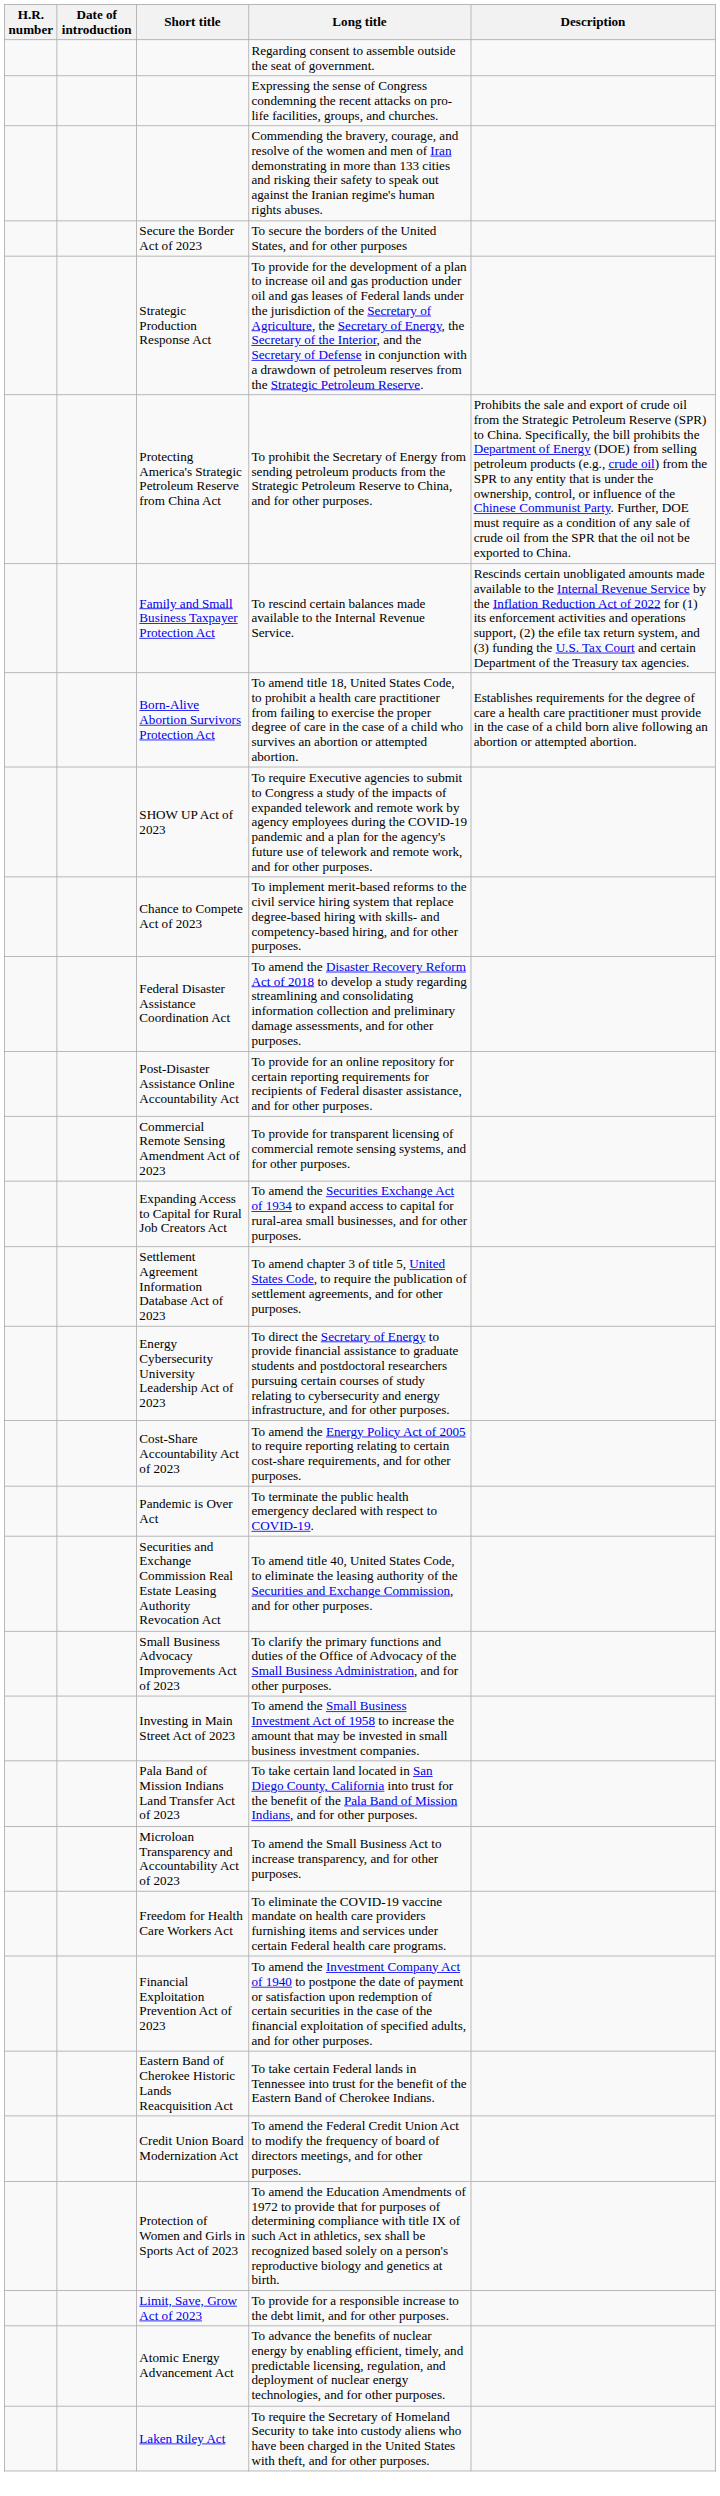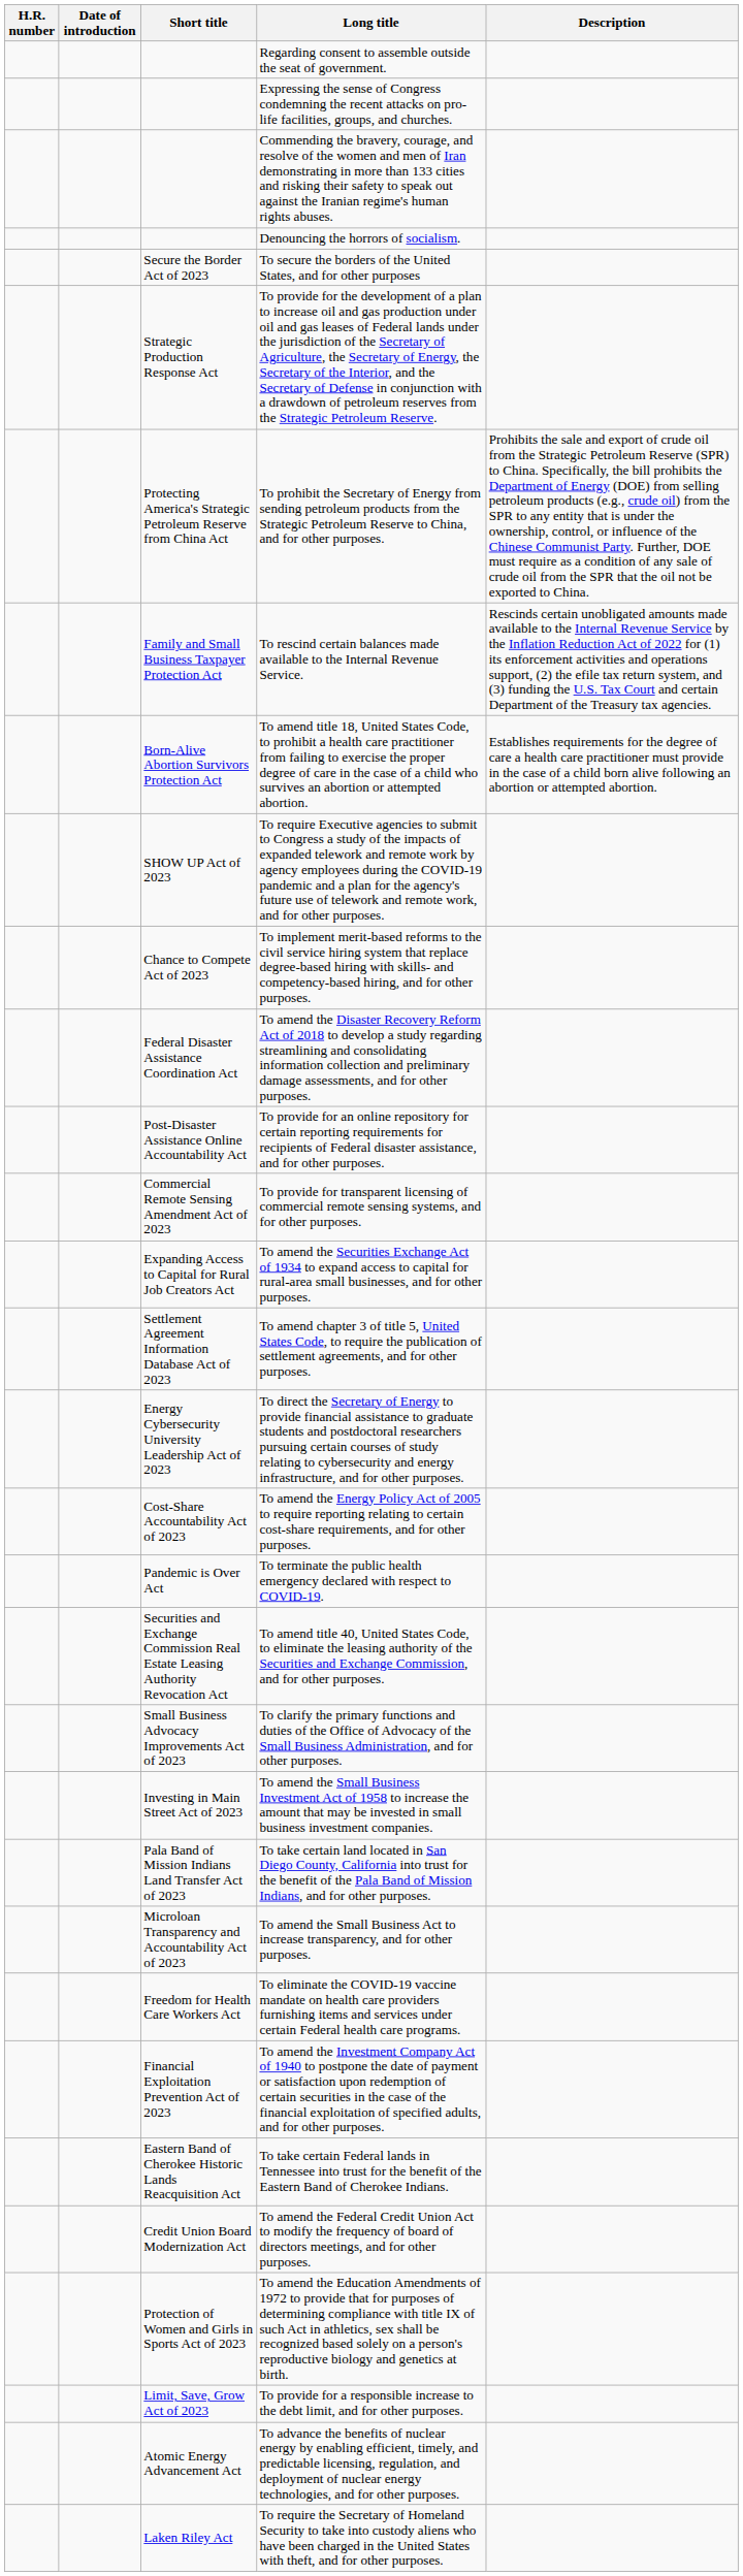+ row: Denouncing the horrors of socialism.
